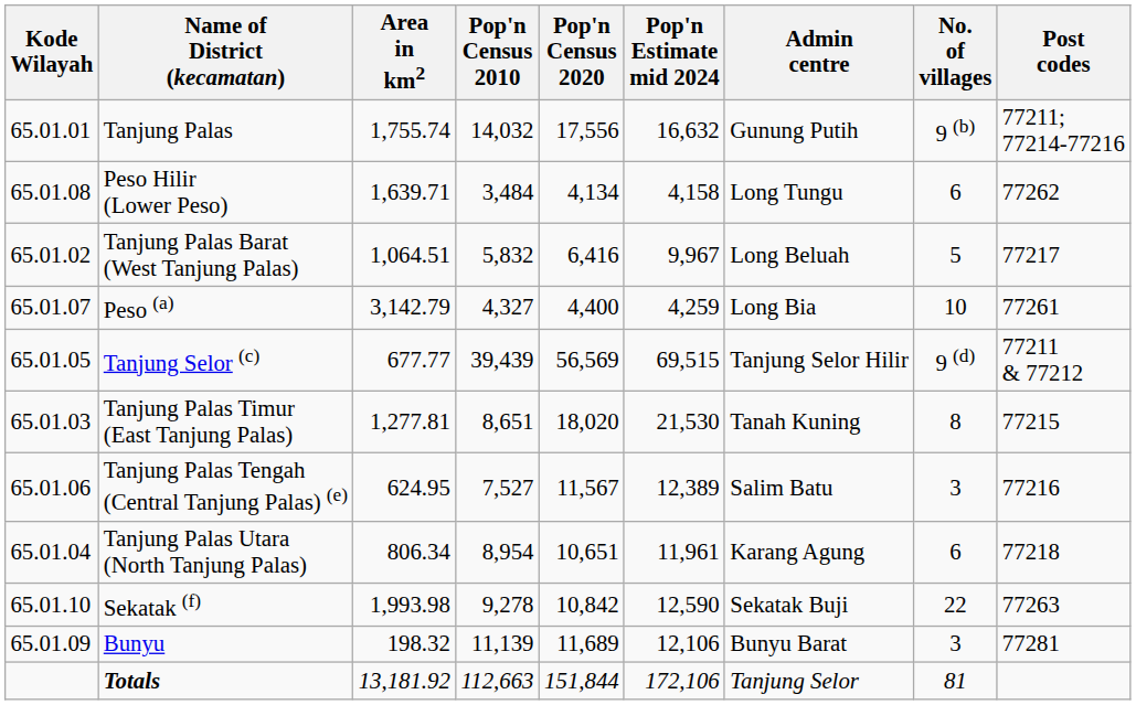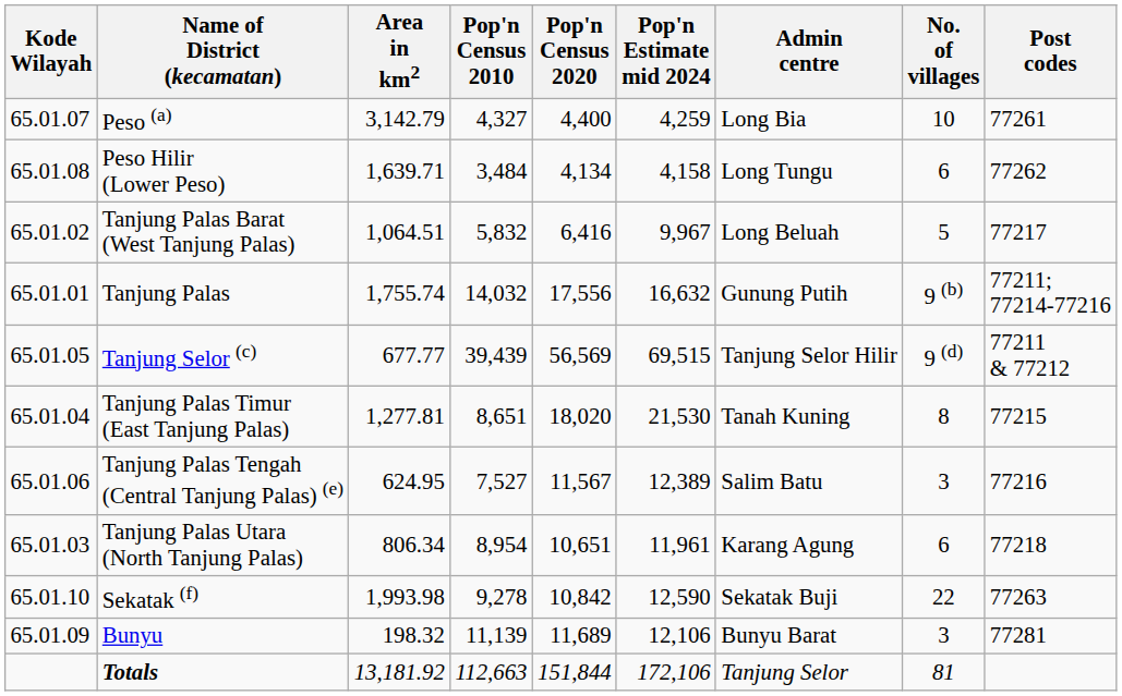rows swapped: Peso (a) <-> Tanjung Palas
Tanjung Palas Timur (East Tanjung Palas) | Kode Wilayah: 65.01.03 -> 65.01.04
Tanjung Palas Utara (North Tanjung Palas) | Kode Wilayah: 65.01.04 -> 65.01.03
